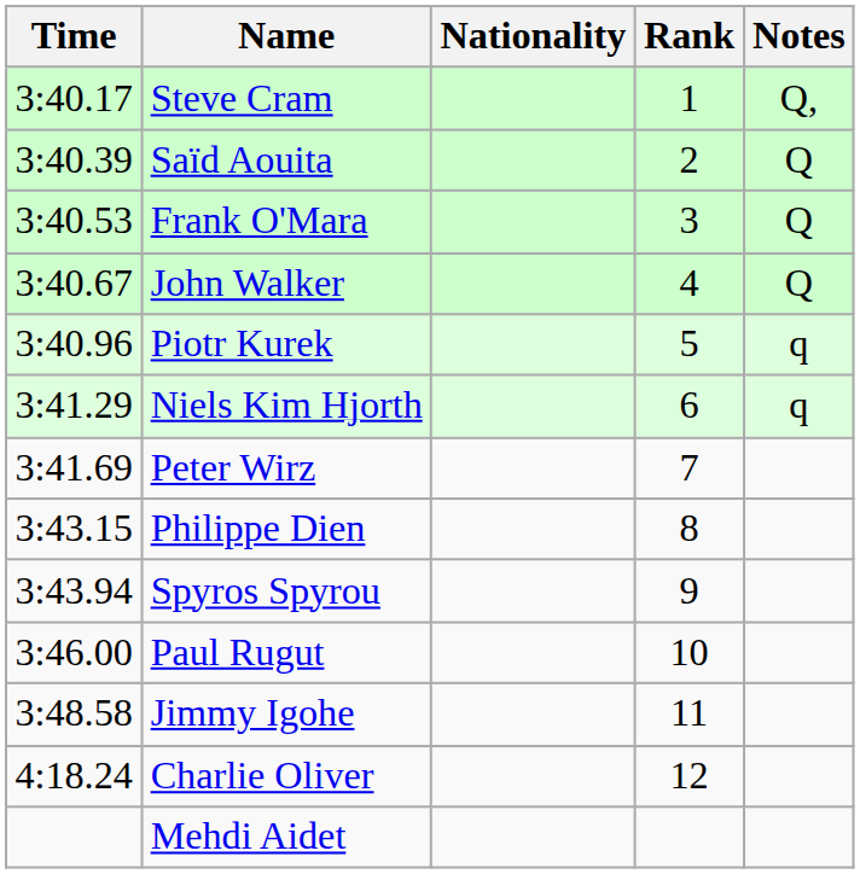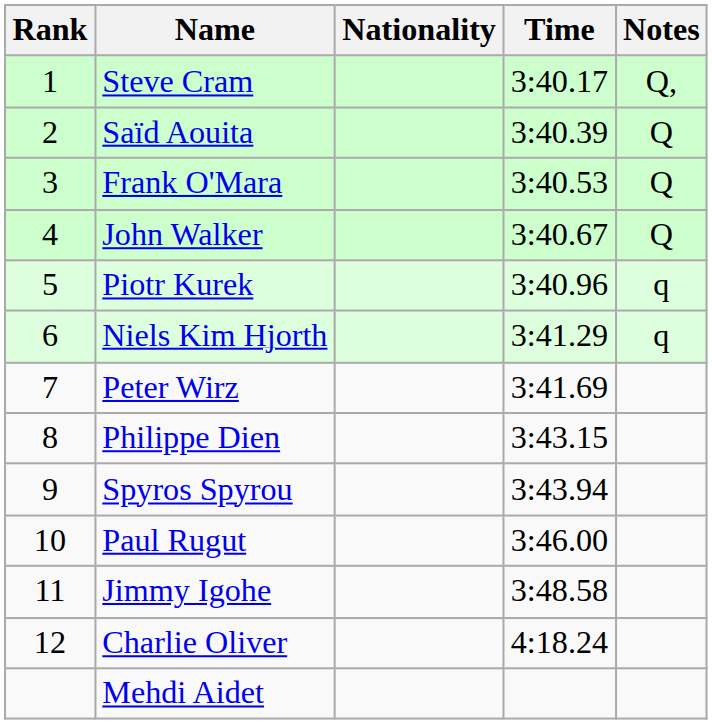columns swapped: Rank <-> Time
